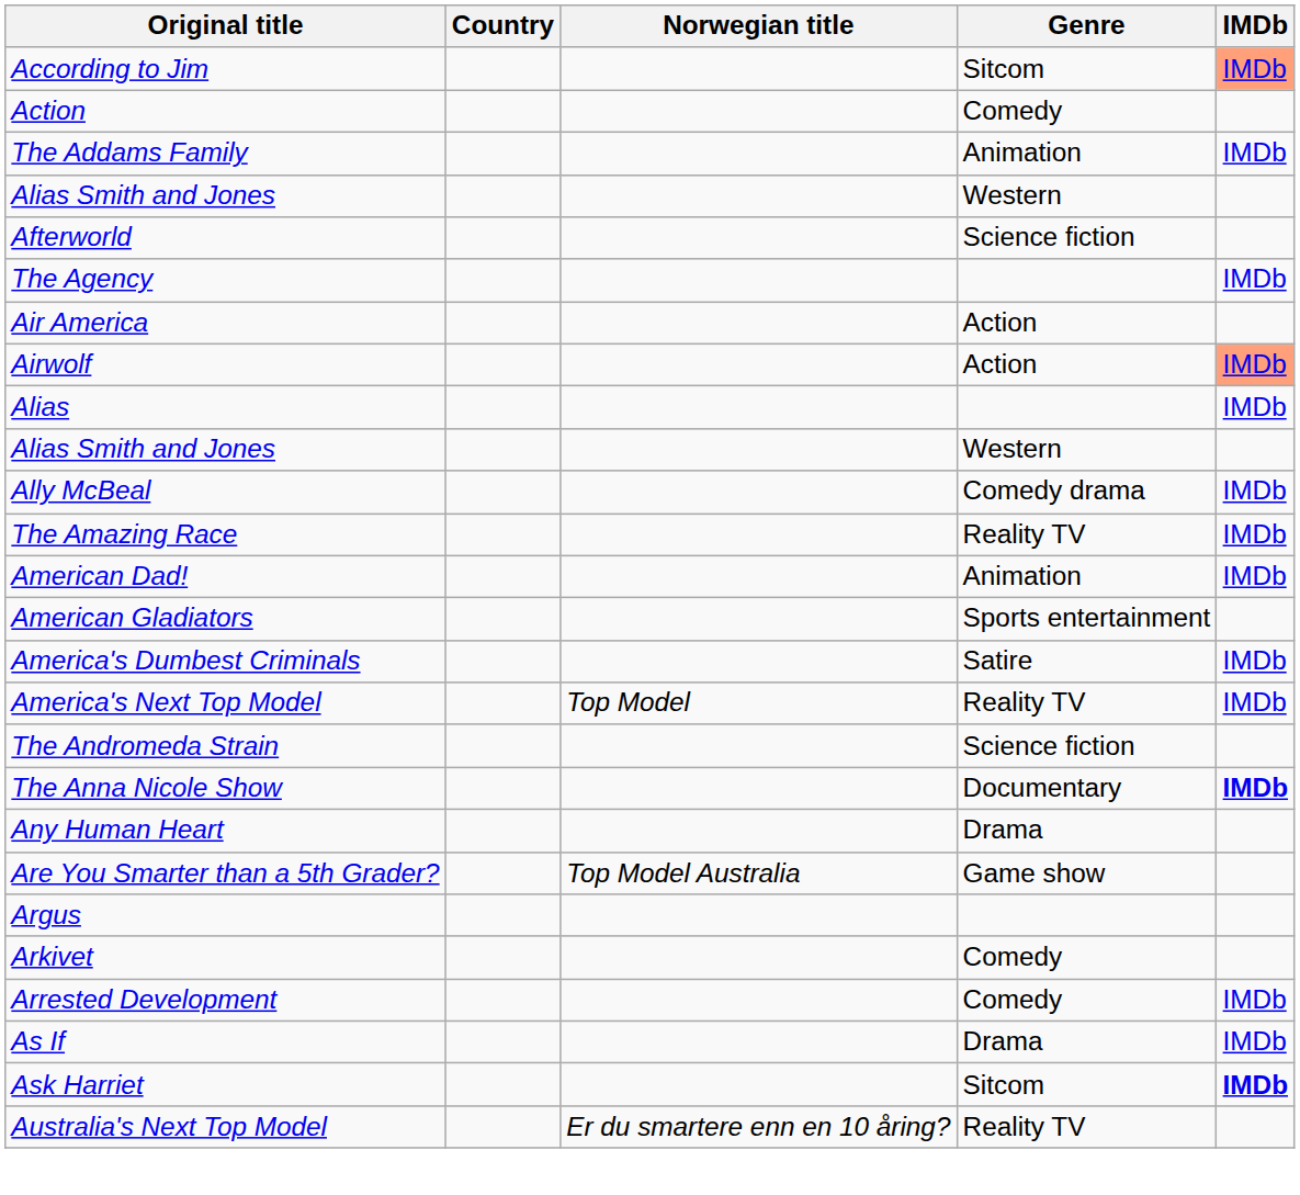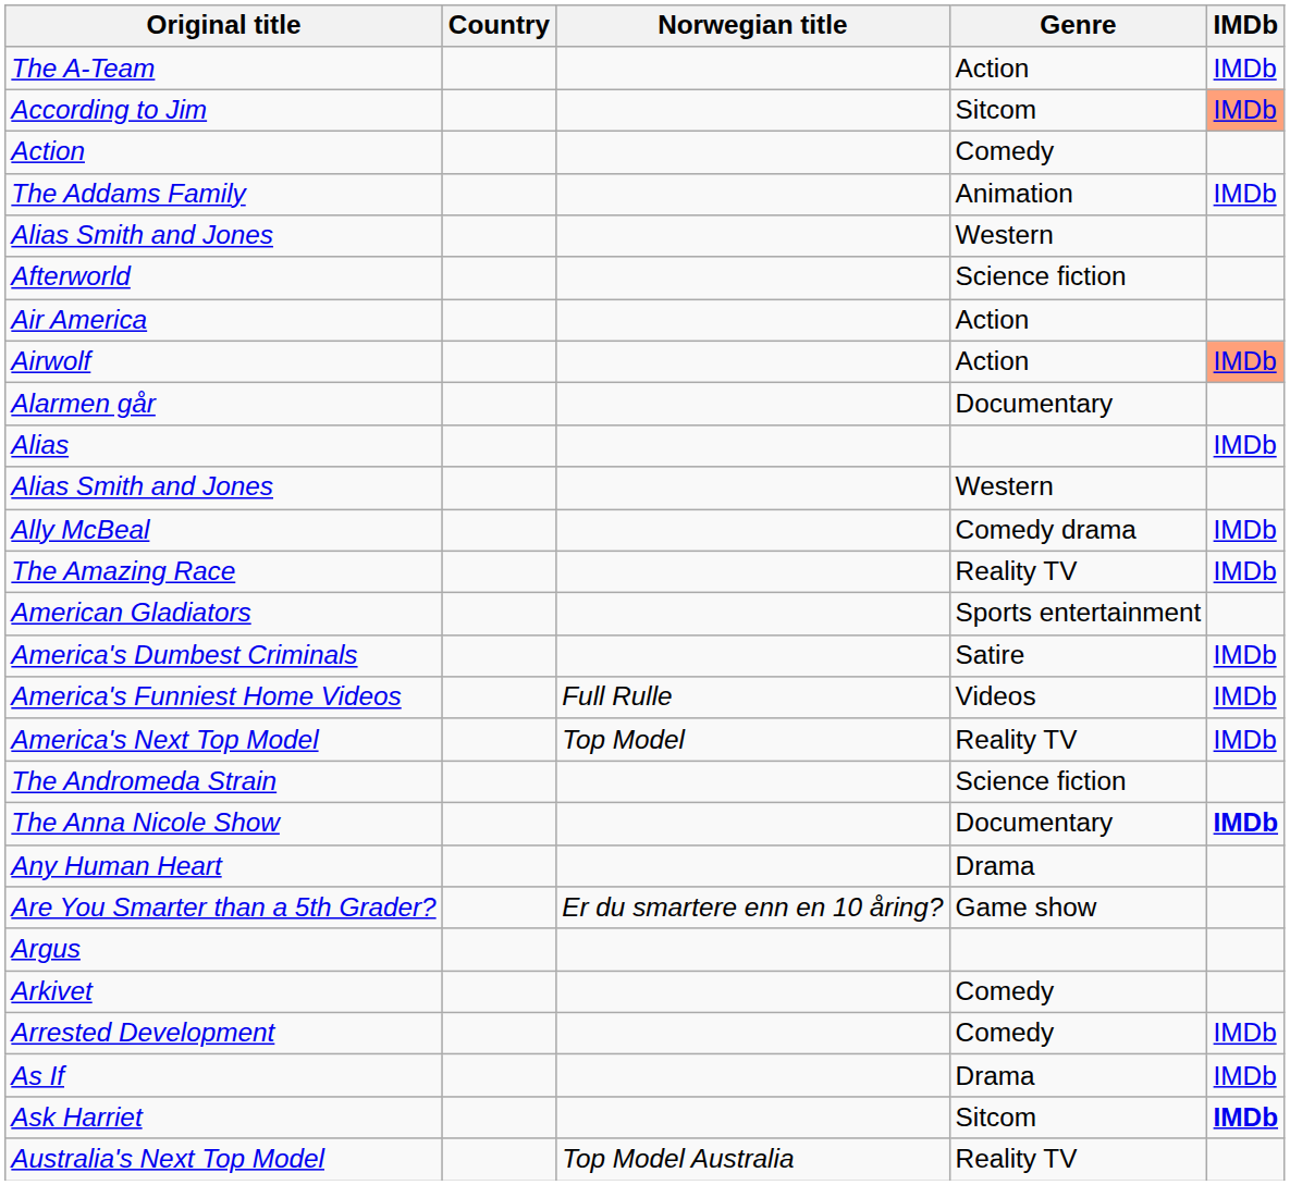+ row: The A-Team | Action | IMDb
- row: The Agency | IMDb
+ row: Alarmen går | Documentary
- row: American Dad! | Animation | IMDb
+ row: America's Funniest Home Videos | Full Rulle | Videos | IMDb
Are You Smarter than a 5th Grader? | Norwegian title: Top Model Australia -> Er du smartere enn en 10 åring?
Australia's Next Top Model | Norwegian title: Er du smartere enn en 10 åring? -> Top Model Australia
